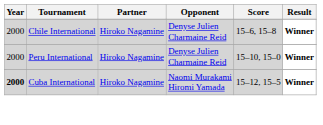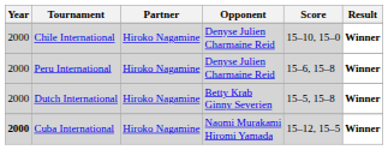Chile International | Score: 15–6, 15–8 -> 15–10, 15–0
Peru International | Score: 15–10, 15–0 -> 15–6, 15–8
+ row: 2000 | Dutch International | Hiroko Nagamine | Betty Krab Ginny Severien | 15–5, 15–8 | Winner
